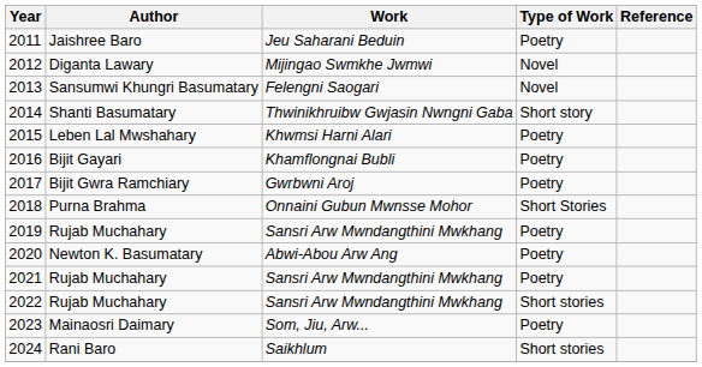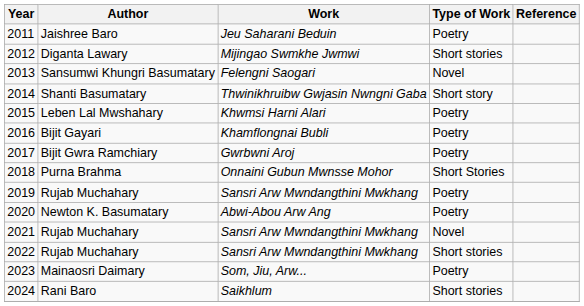2012 | Type of Work: Novel -> Short stories
2021 | Type of Work: Poetry -> Novel
